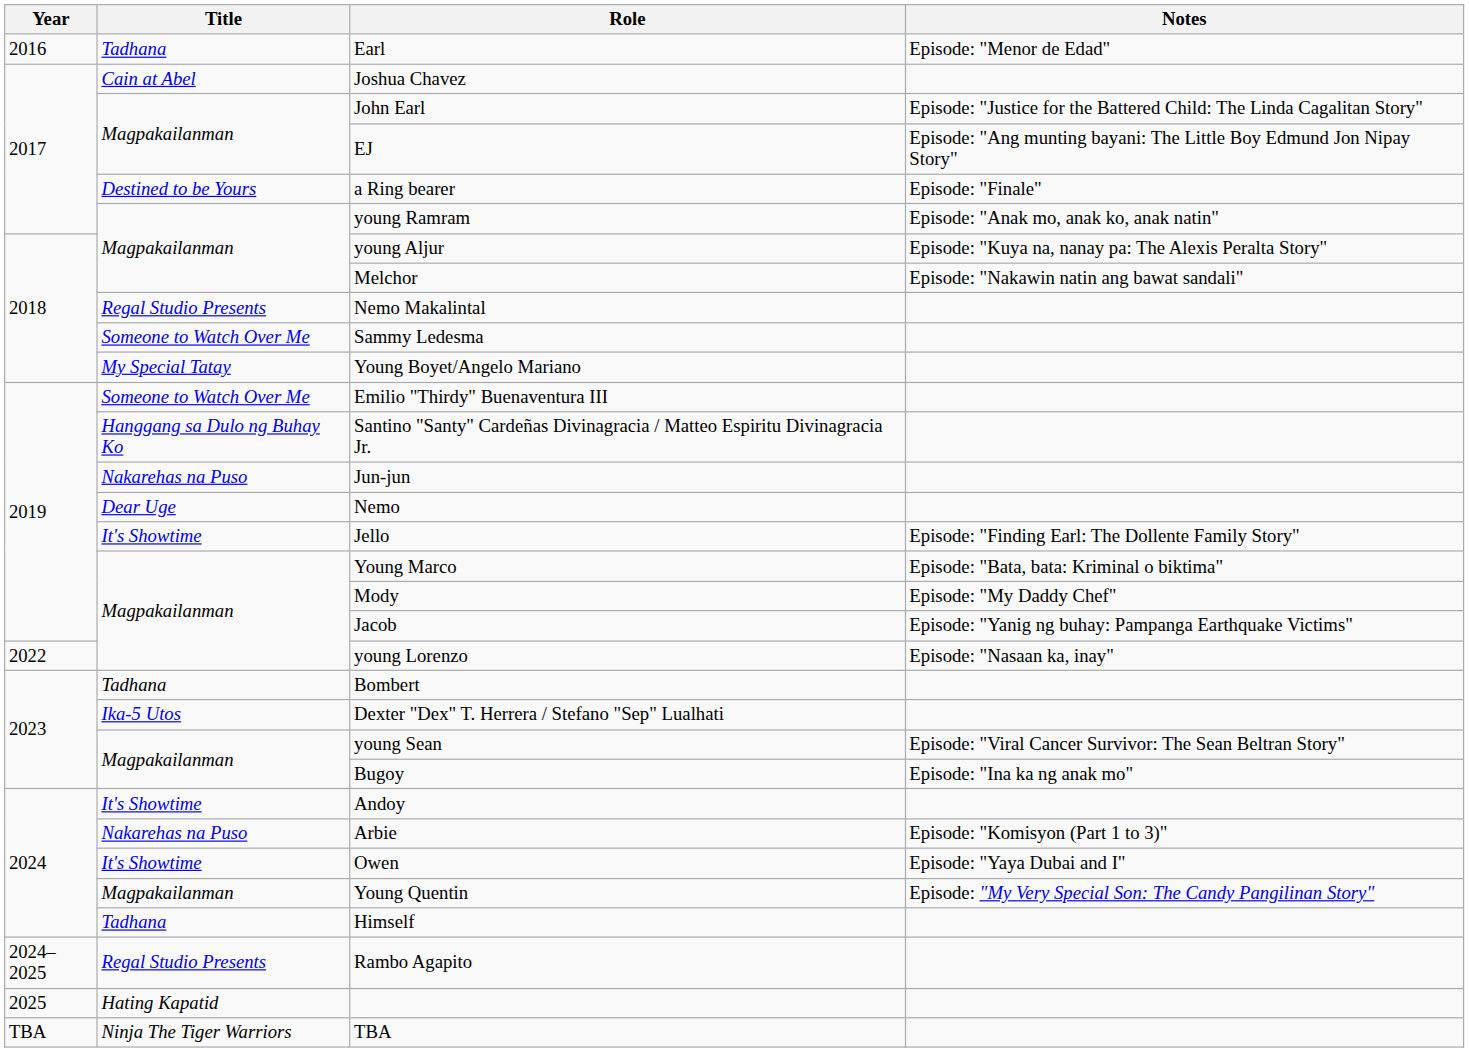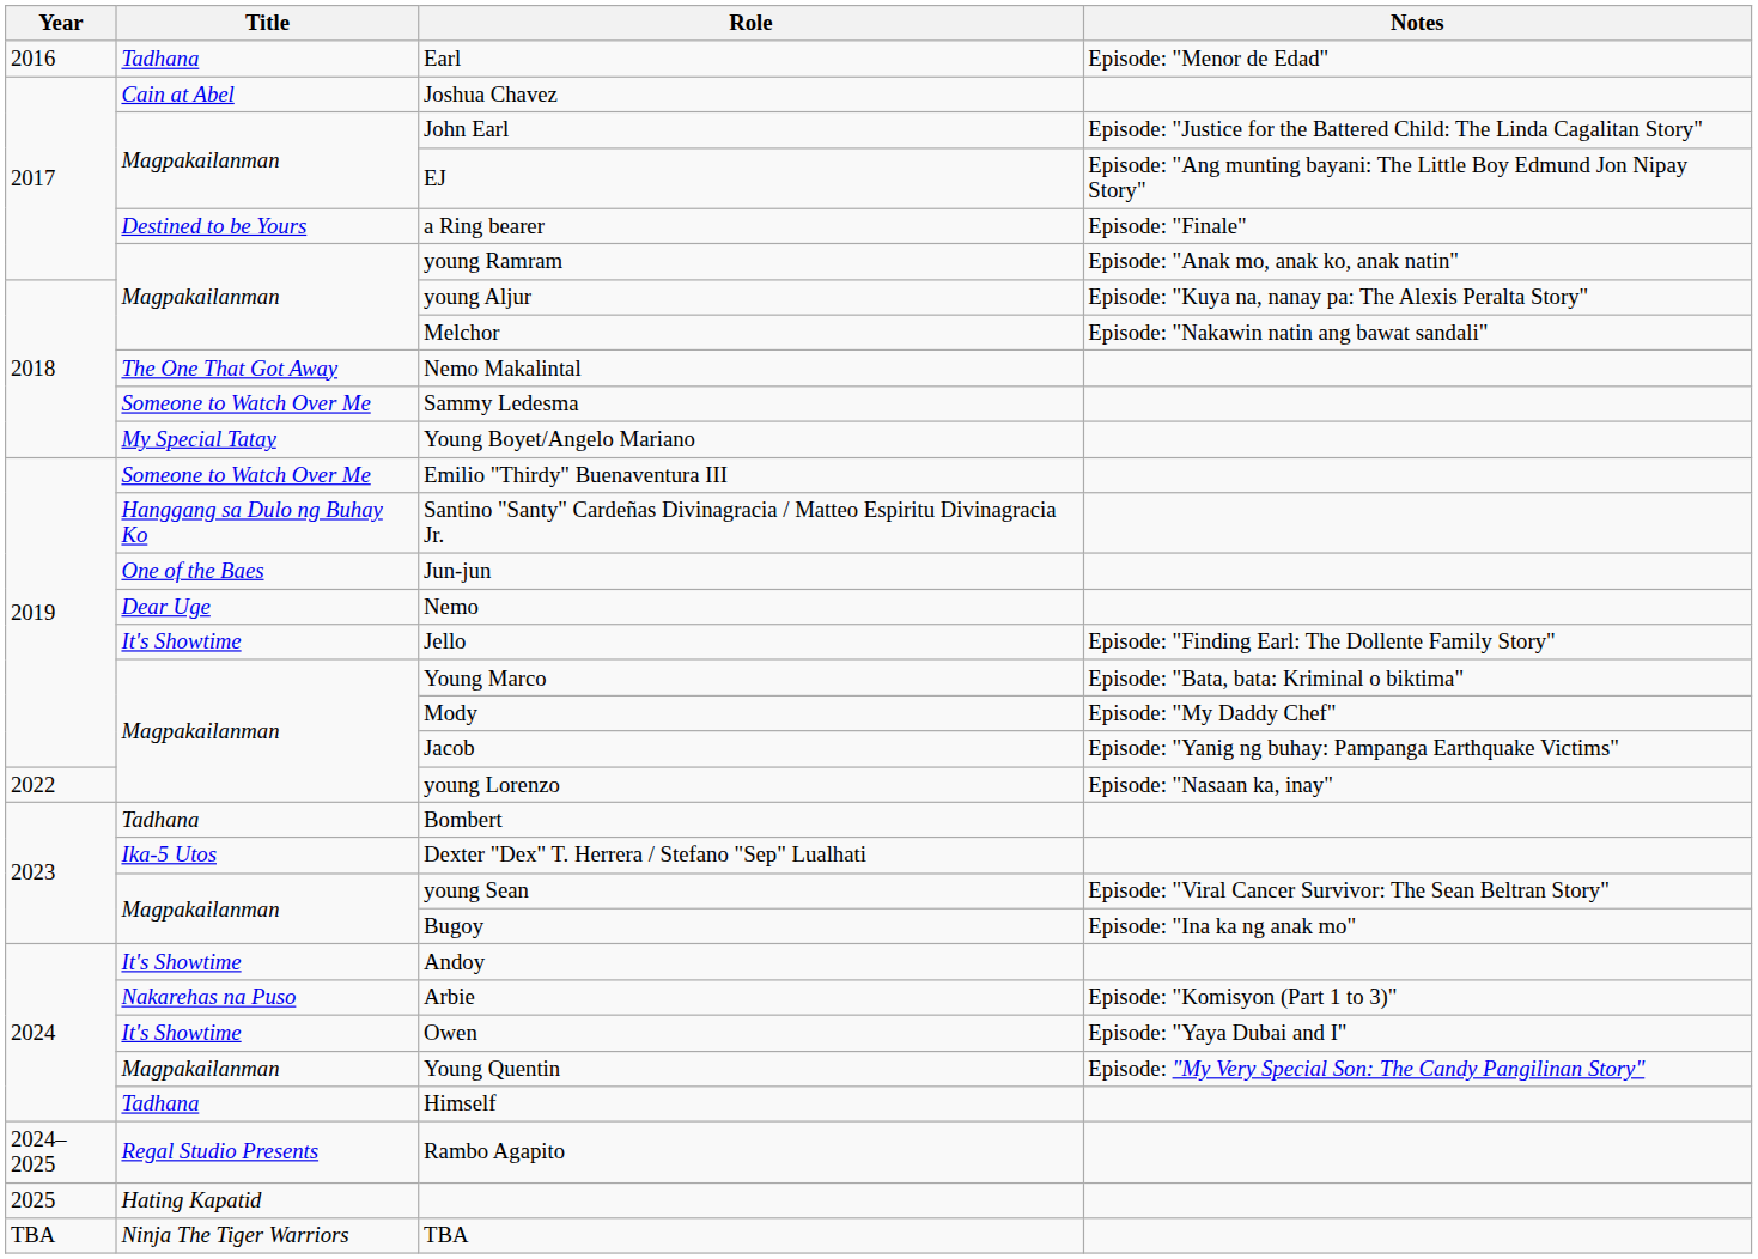Nemo Makalintal | Title: Regal Studio Presents -> The One That Got Away
Jun-jun | Title: Nakarehas na Puso -> One of the Baes
